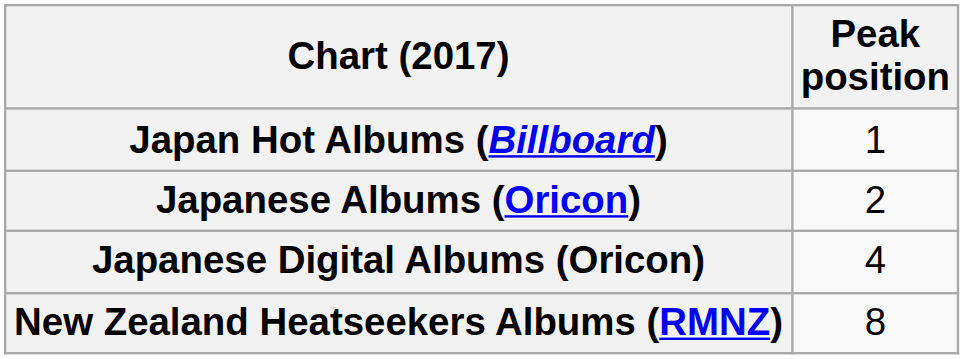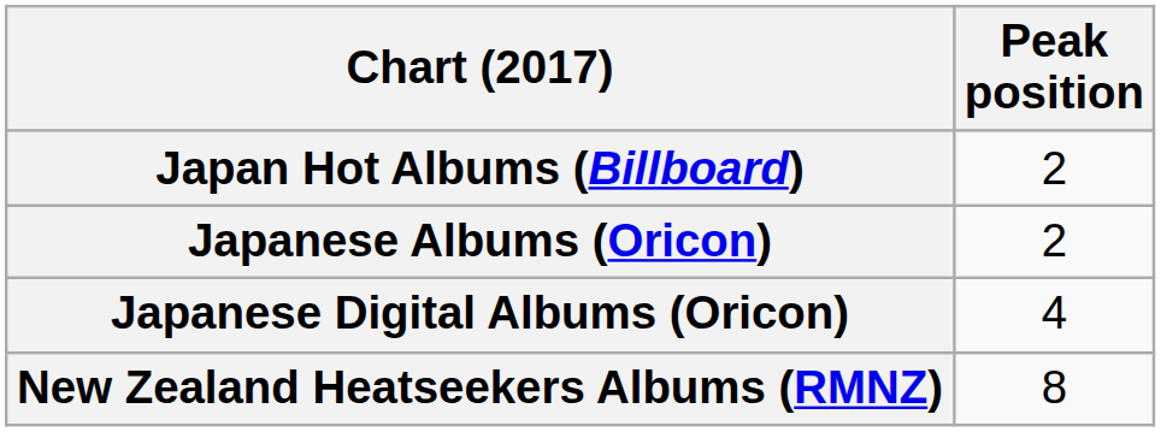Japan Hot Albums (Billboard) | Peak position: 1 -> 2
